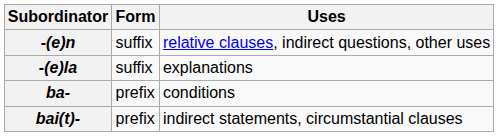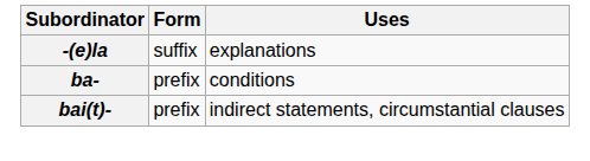- row: -(e)n | suffix | relative clauses, indirect questions, other uses
